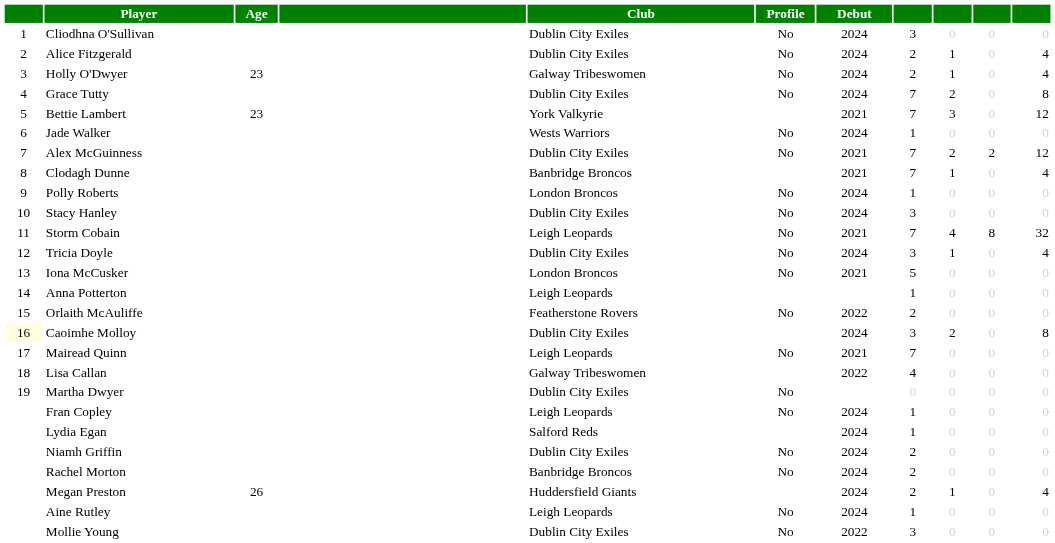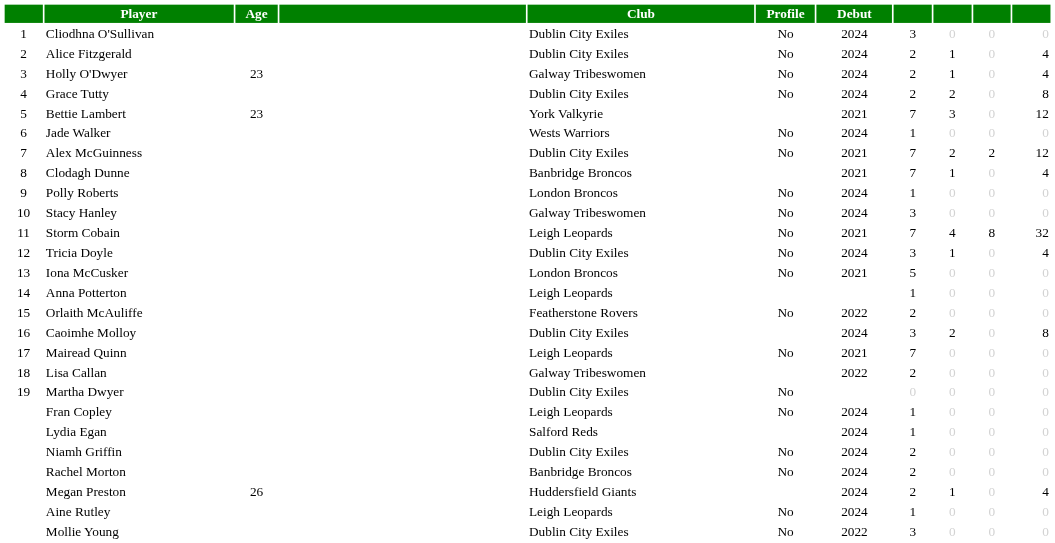Grace Tutty | column 8: 7 -> 2
Stacy Hanley | Club: Dublin City Exiles -> Galway Tribeswomen
Caoimhe Molloy | column 1: lightyellow background -> no background
Lisa Callan | column 8: 4 -> 2
